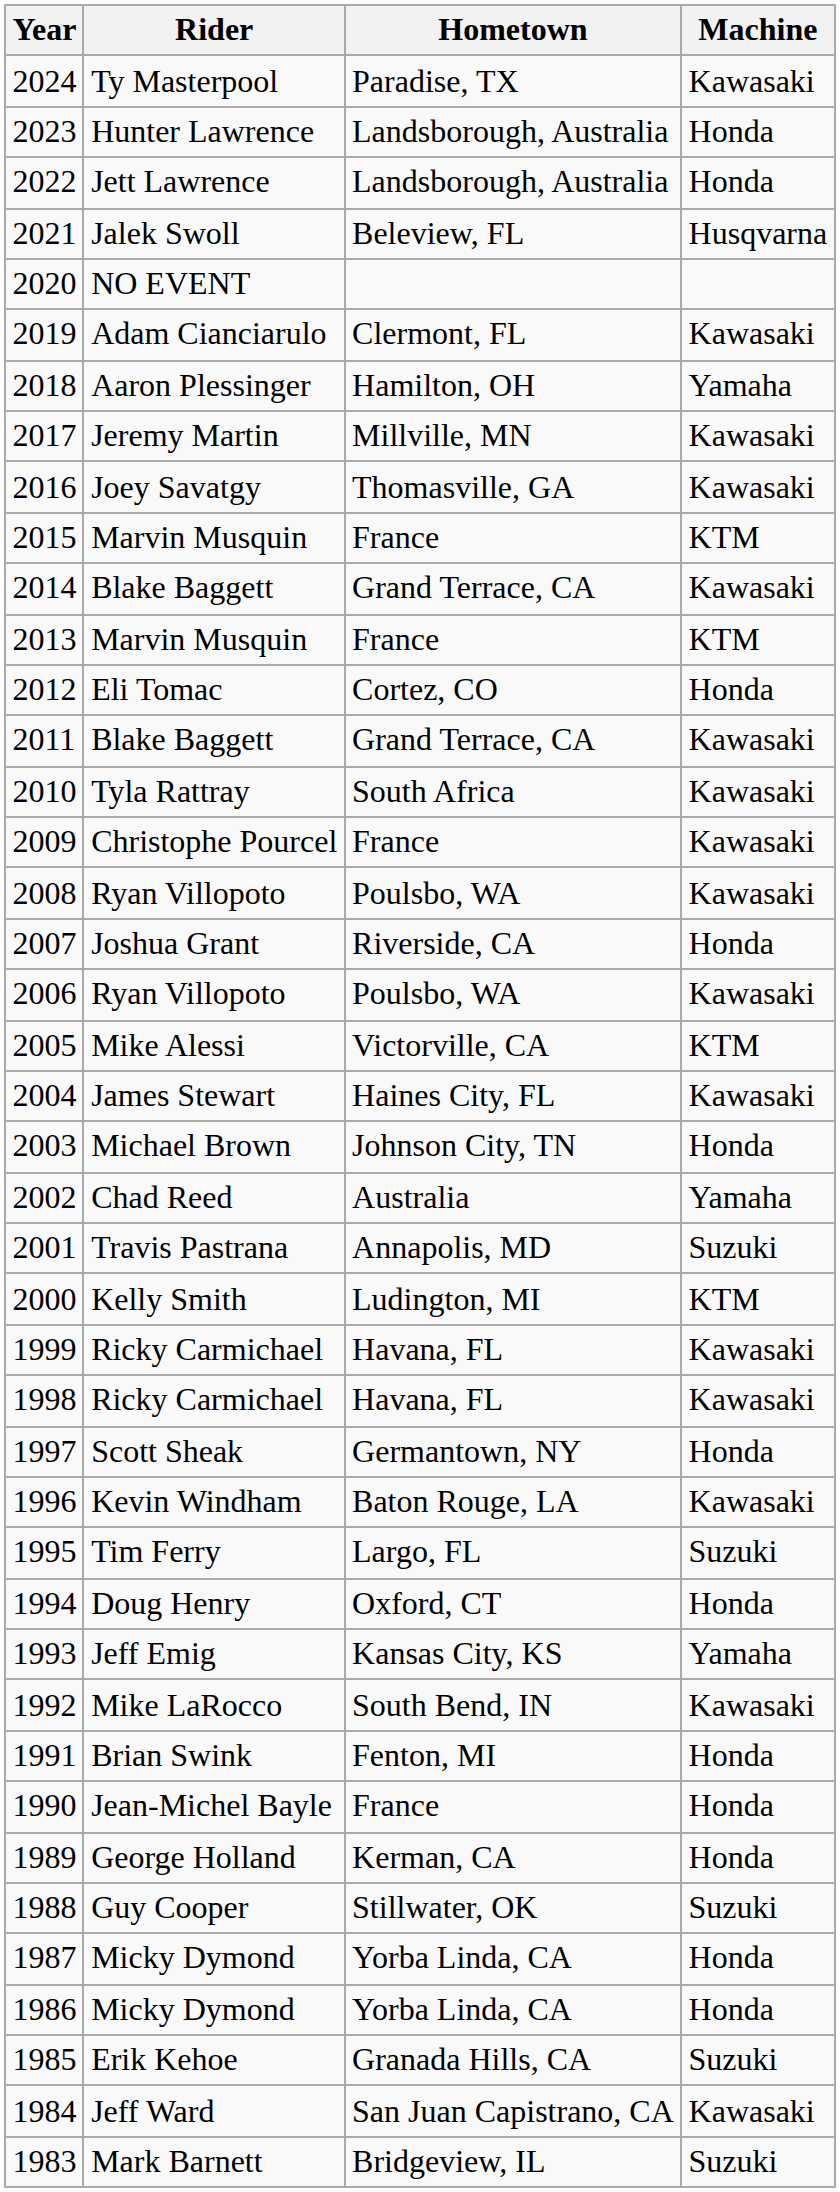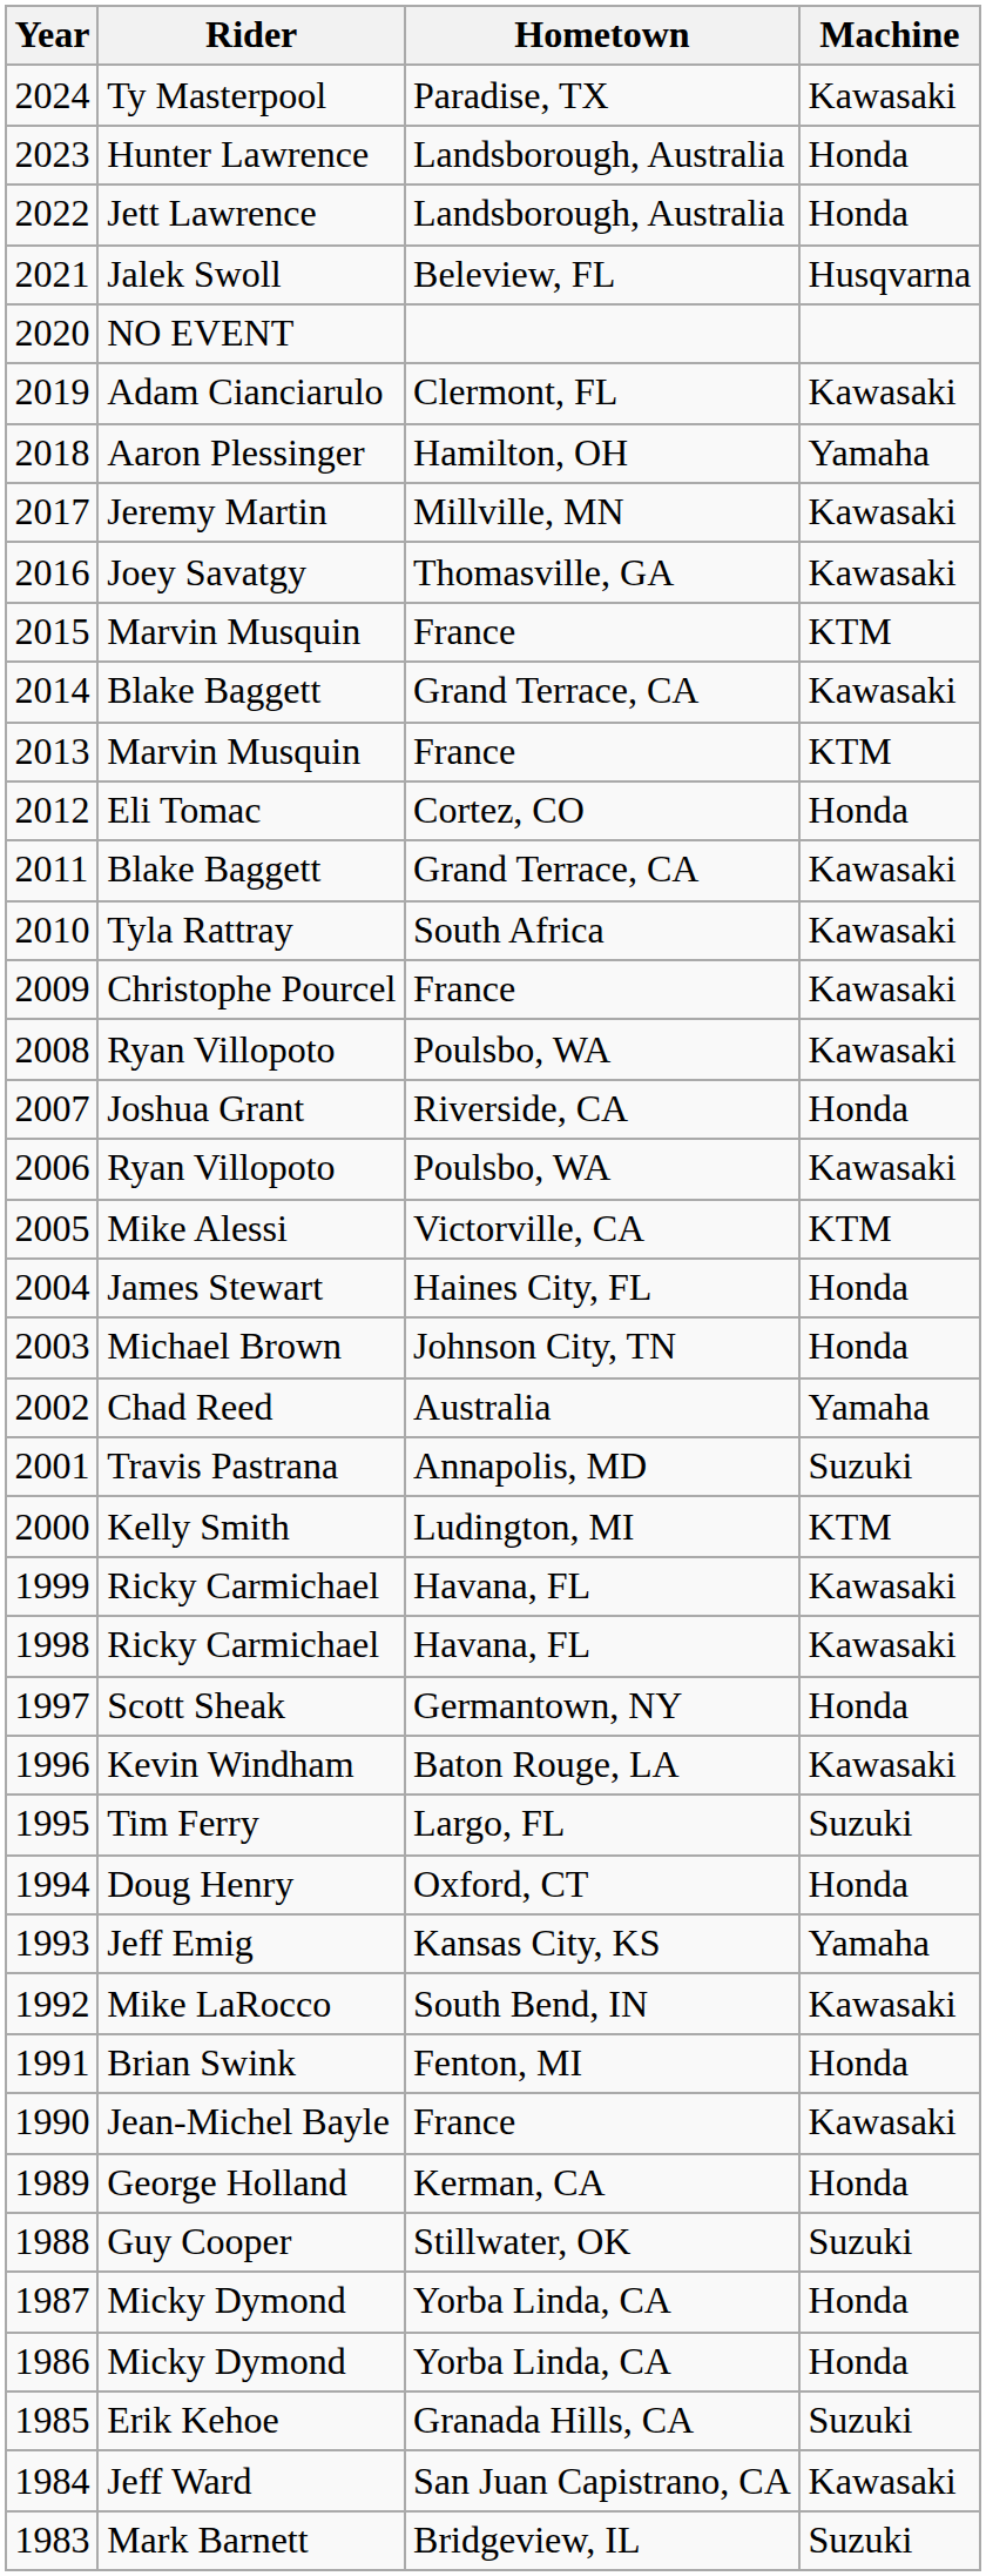2004 | Machine: Kawasaki -> Honda
1990 | Machine: Honda -> Kawasaki
